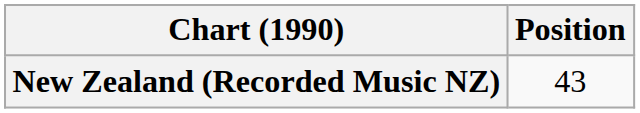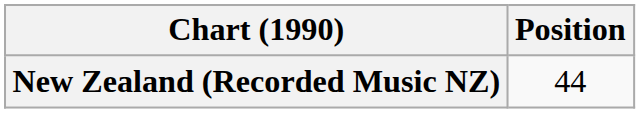New Zealand (Recorded Music NZ) | Position: 43 -> 44
